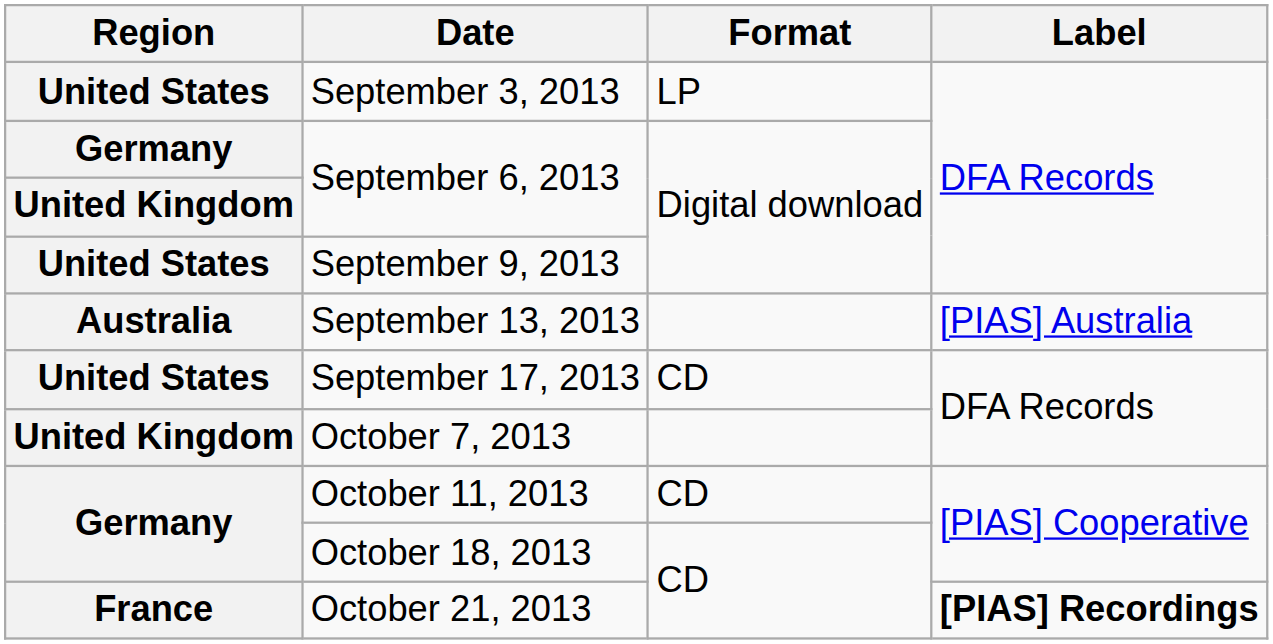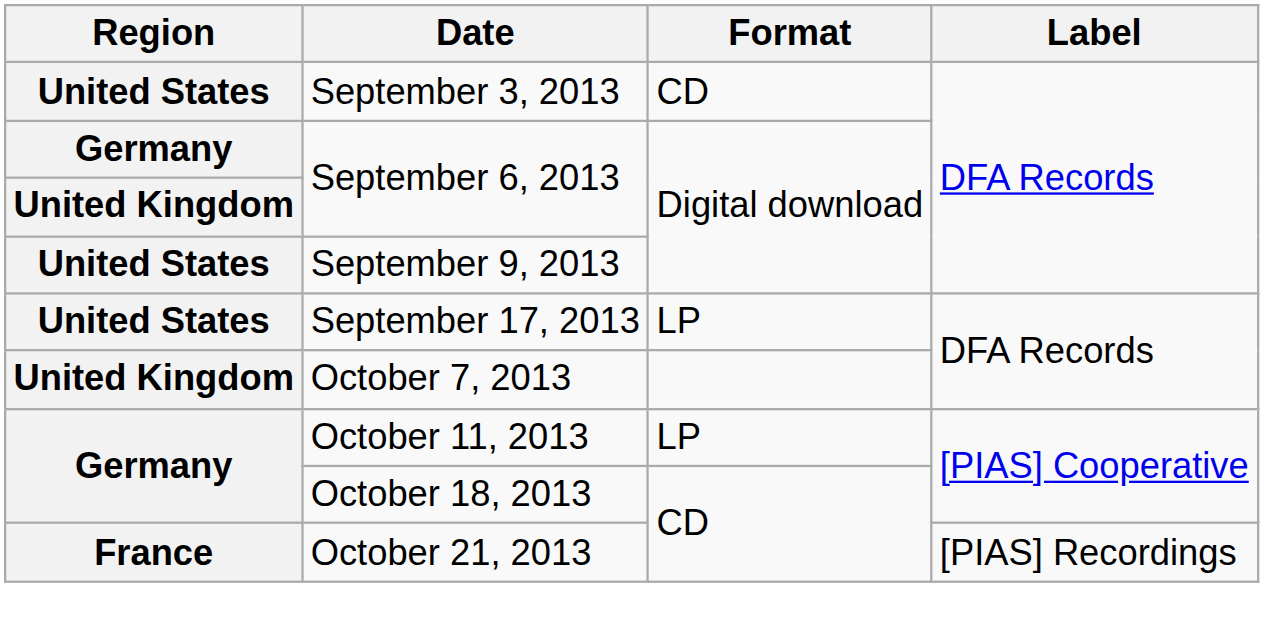September 3, 2013 | Format: LP -> CD
- row: Australia | September 13, 2013 | [PIAS] Australia
September 17, 2013 | Format: CD -> LP
October 11, 2013 | Format: CD -> LP
October 21, 2013 | Label: bold -> normal
